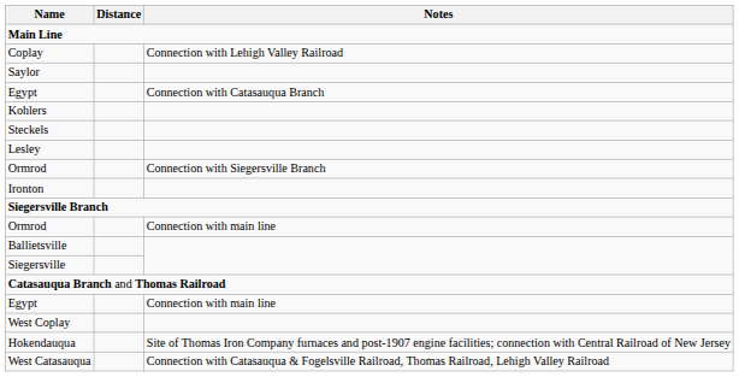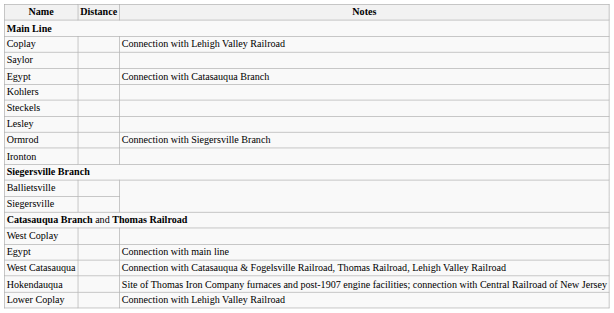- row: Ormrod | Connection with main line
rows swapped: Egypt / Connection with main line <-> West Coplay
rows swapped: West Catasauqua <-> Hokendauqua
+ row: Lower Coplay | Connection with Lehigh Valley Railroad
